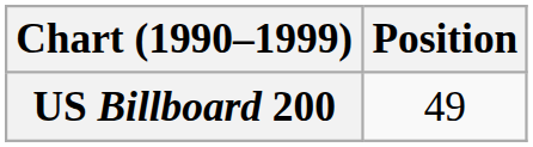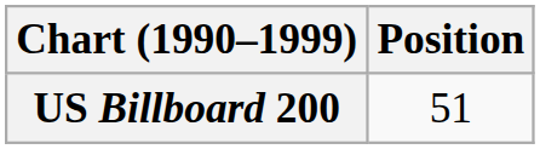US Billboard 200 | Position: 49 -> 51
